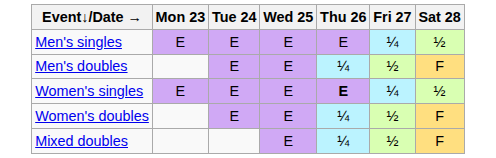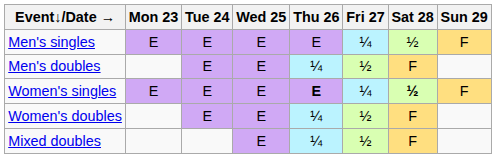+ column: Sun 29 | F | F
Women's singles | Sat 28: normal -> bold
